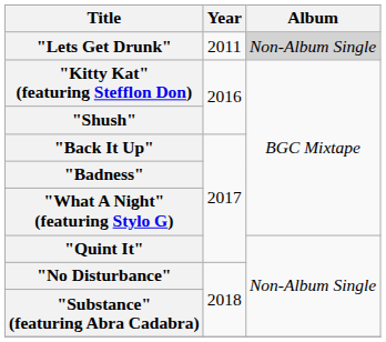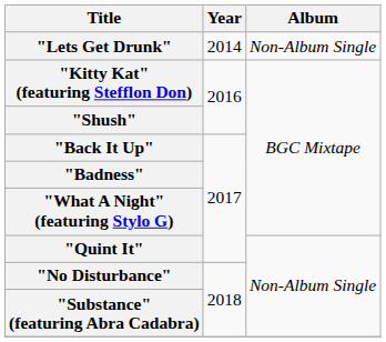"Lets Get Drunk" | Year: 2011 -> 2014
"Lets Get Drunk" | Album: lightgrey background -> no background
